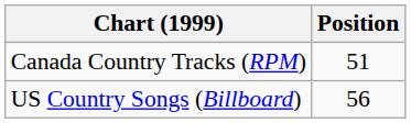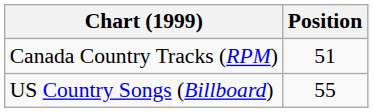US Country Songs (Billboard) | Position: 56 -> 55
